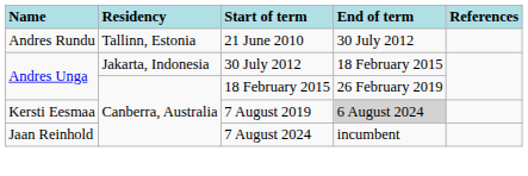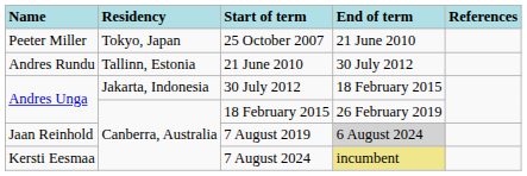+ row: Peeter Miller | Tokyo, Japan | 25 October 2007 | 21 June 2010
7 August 2019 | Name: Kersti Eesmaa -> Jaan Reinhold
7 August 2024 | Name: Jaan Reinhold -> Kersti Eesmaa
7 August 2024 | End of term: no background -> khaki background
